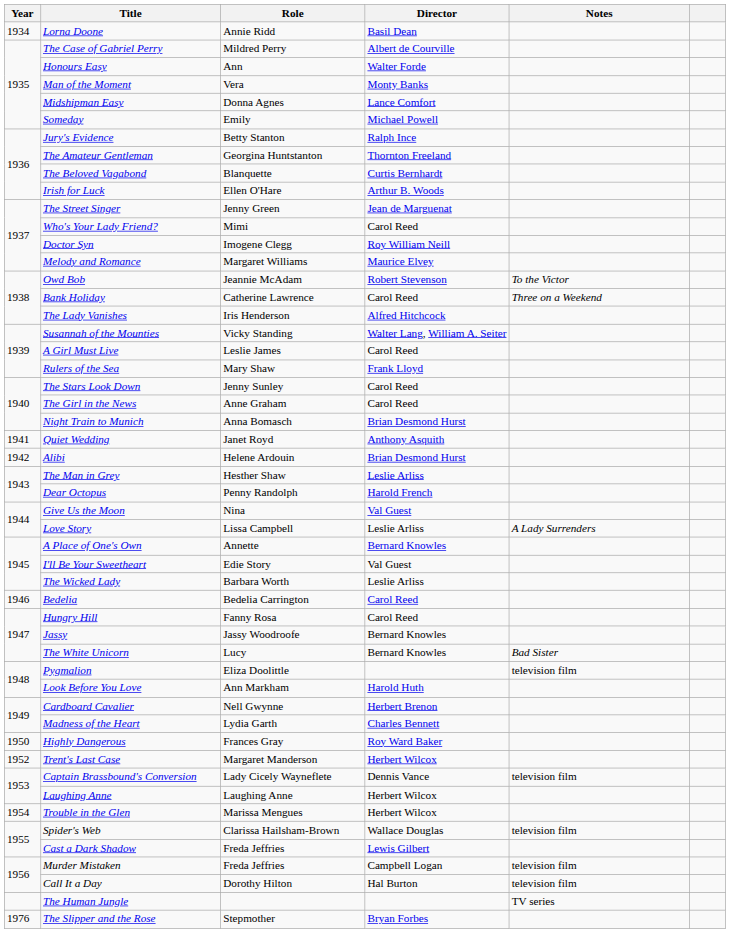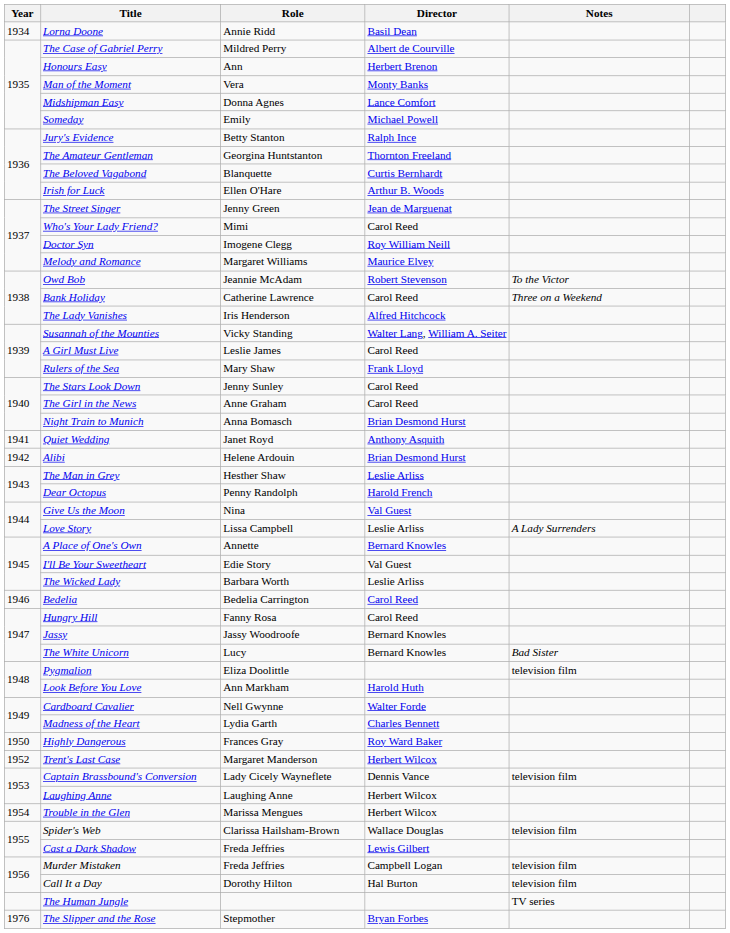Honours Easy | Director: Walter Forde -> Herbert Brenon
Cardboard Cavalier | Director: Herbert Brenon -> Walter Forde
